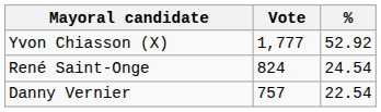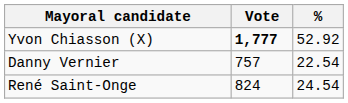Yvon Chiasson (X) | Vote: normal -> bold
rows swapped: René Saint-Onge <-> Danny Vernier
